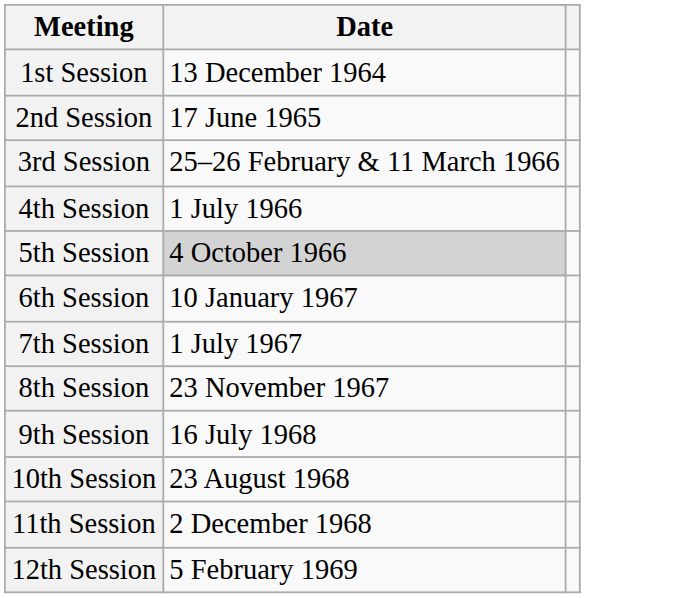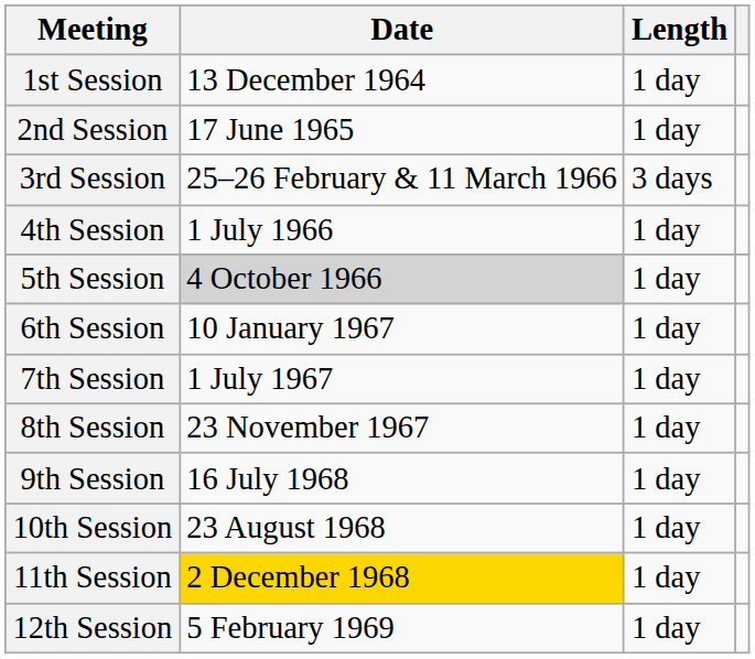+ column: Length | 1 day | 1 day | 3 days | 1 day | 1 day | 1 day | 1 day | 1 day | 1 day | 1 day | 1 day | 1 day
11th Session | Date: no background -> gold background
